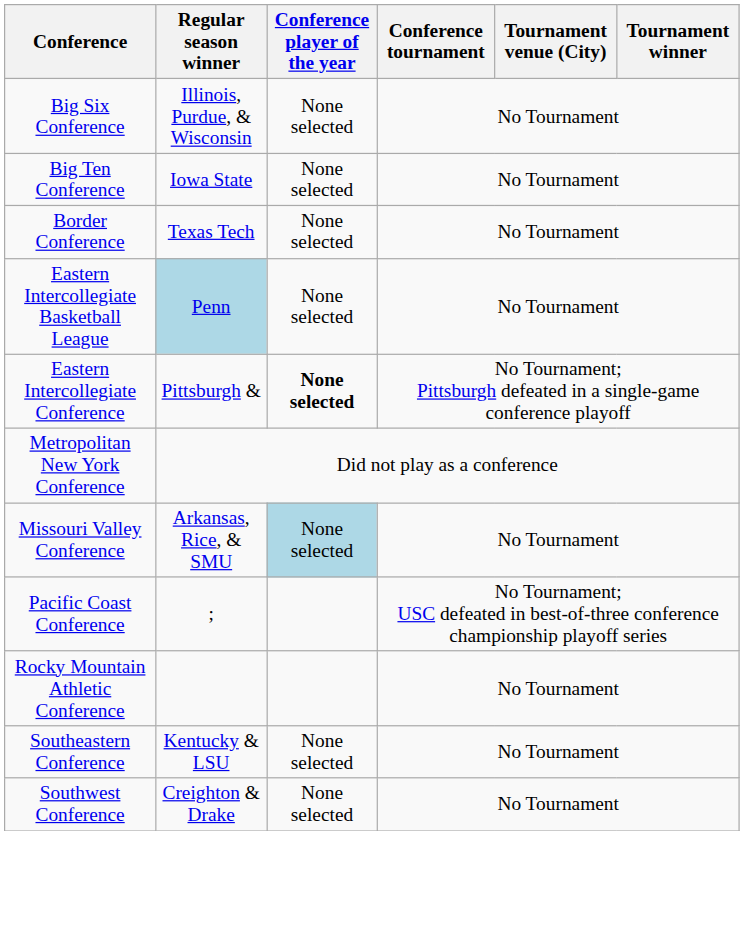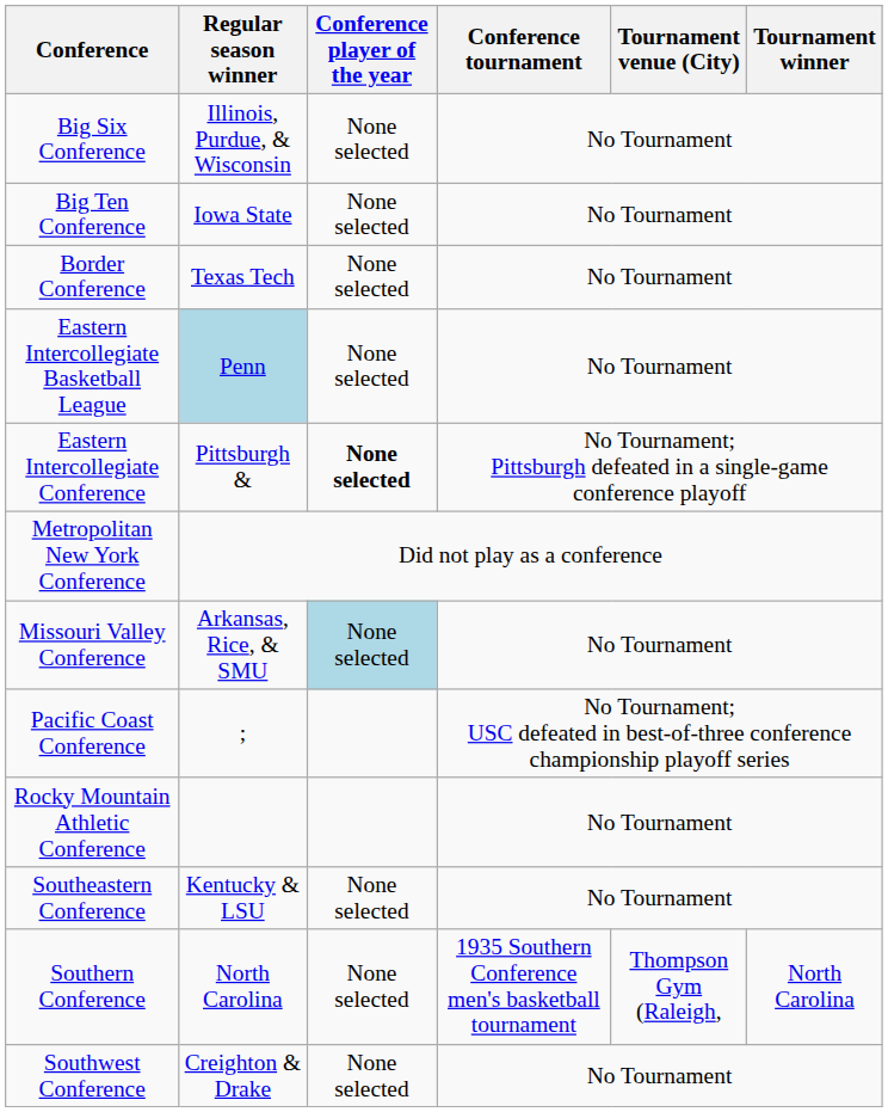+ row: Southern Conference | North Carolina | None selected | 1935 Southern Conference men's basketball tournament | Thompson Gym (Raleigh, | North Carolina
